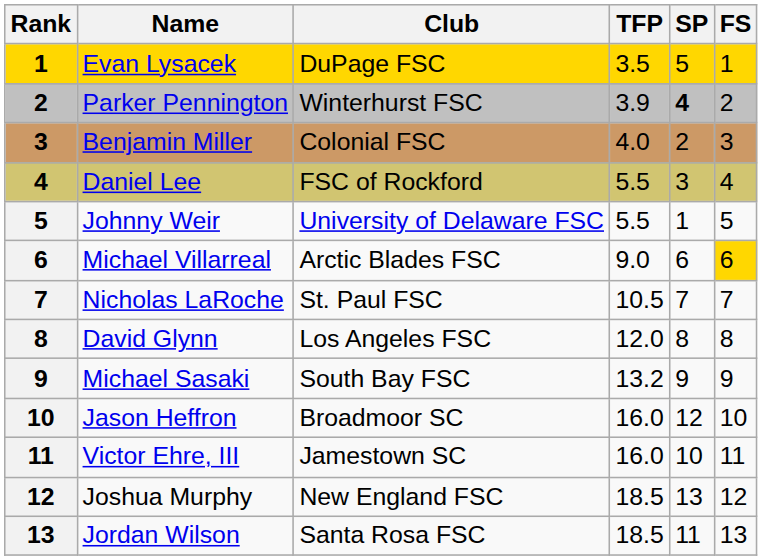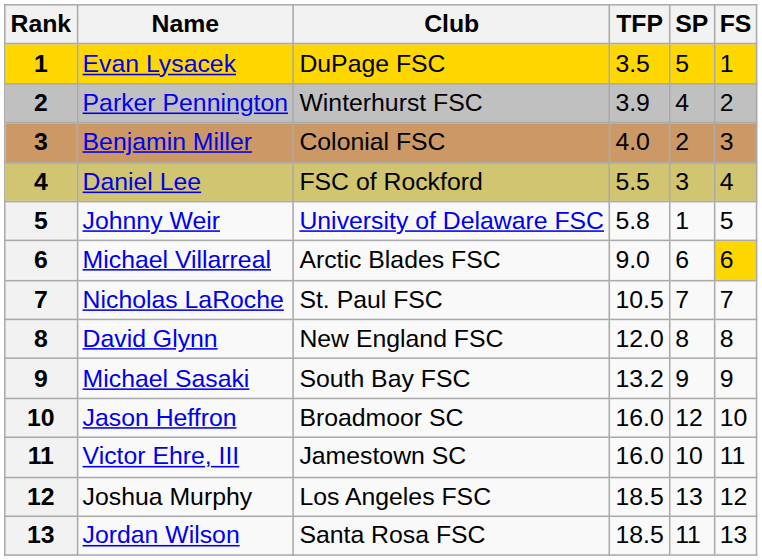Parker Pennington | SP: bold -> normal
Johnny Weir | TFP: 5.5 -> 5.8
David Glynn | Club: Los Angeles FSC -> New England FSC
Joshua Murphy | Club: New England FSC -> Los Angeles FSC
